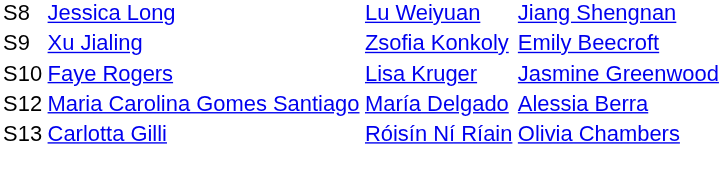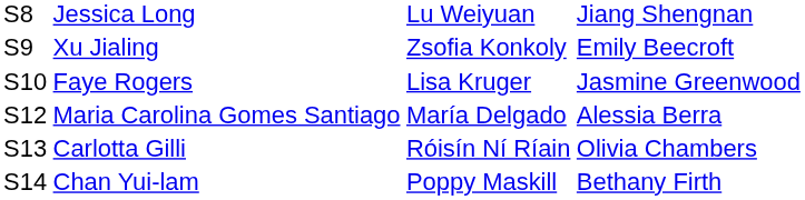+ row: S14 | Chan Yui-lam | Poppy Maskill | Bethany Firth
